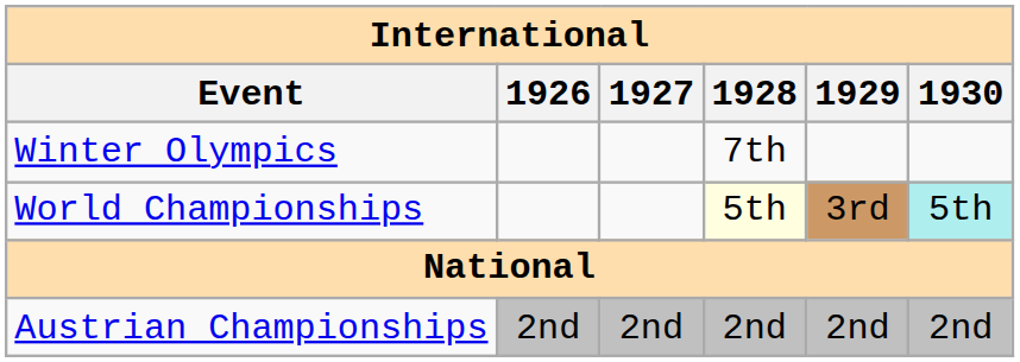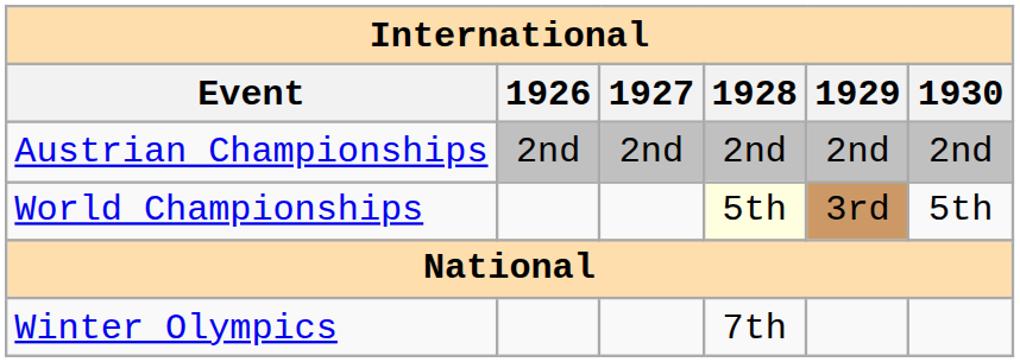rows swapped: Winter Olympics <-> Austrian Championships
World Championships | 1930: paleturquoise background -> no background
